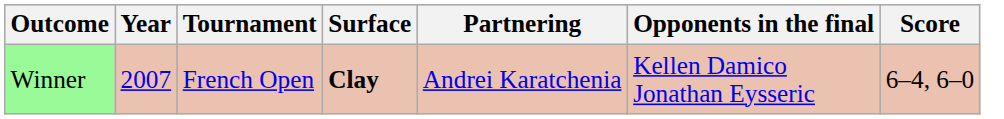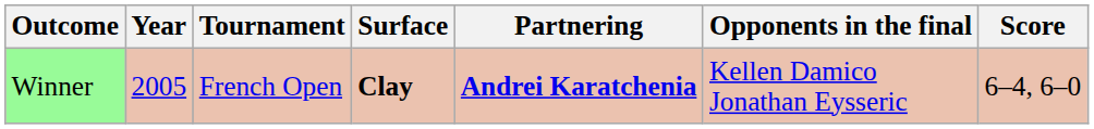Winner | Year: 2007 -> 2005
Winner | Partnering: normal -> bold
